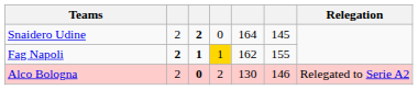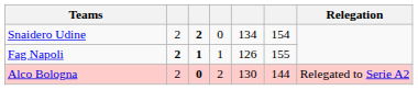Snaidero Udine | column 5: 164 -> 134
Snaidero Udine | column 6: 145 -> 154
Fag Napoli | column 4: gold background -> no background
Fag Napoli | column 5: 162 -> 126
Alco Bologna | column 6: 146 -> 144
